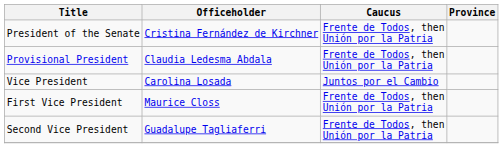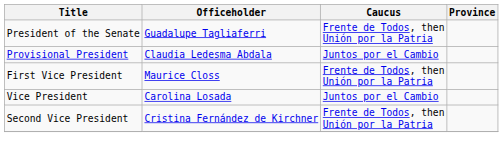President of the Senate | Officeholder: Cristina Fernández de Kirchner -> Guadalupe Tagliaferri
Provisional President | Caucus: Frente de Todos, then Unión por la Patria -> Juntos por el Cambio
rows swapped: Vice President <-> First Vice President
Second Vice President | Officeholder: Guadalupe Tagliaferri -> Cristina Fernández de Kirchner
